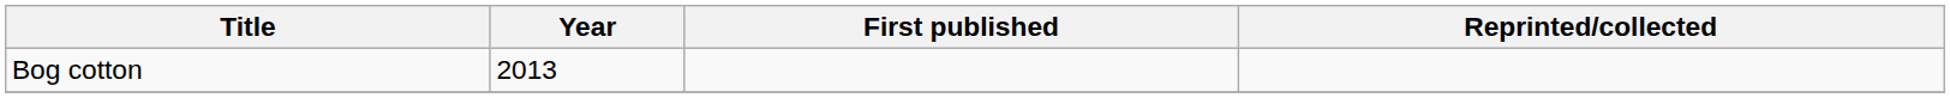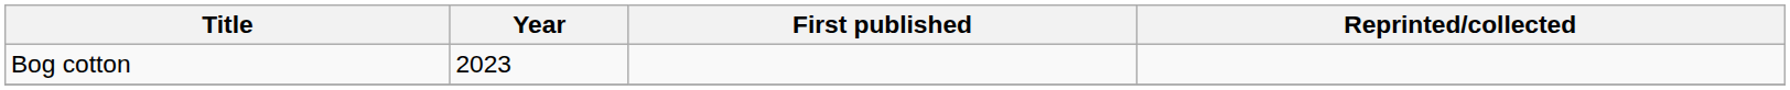Bog cotton | Year: 2013 -> 2023
